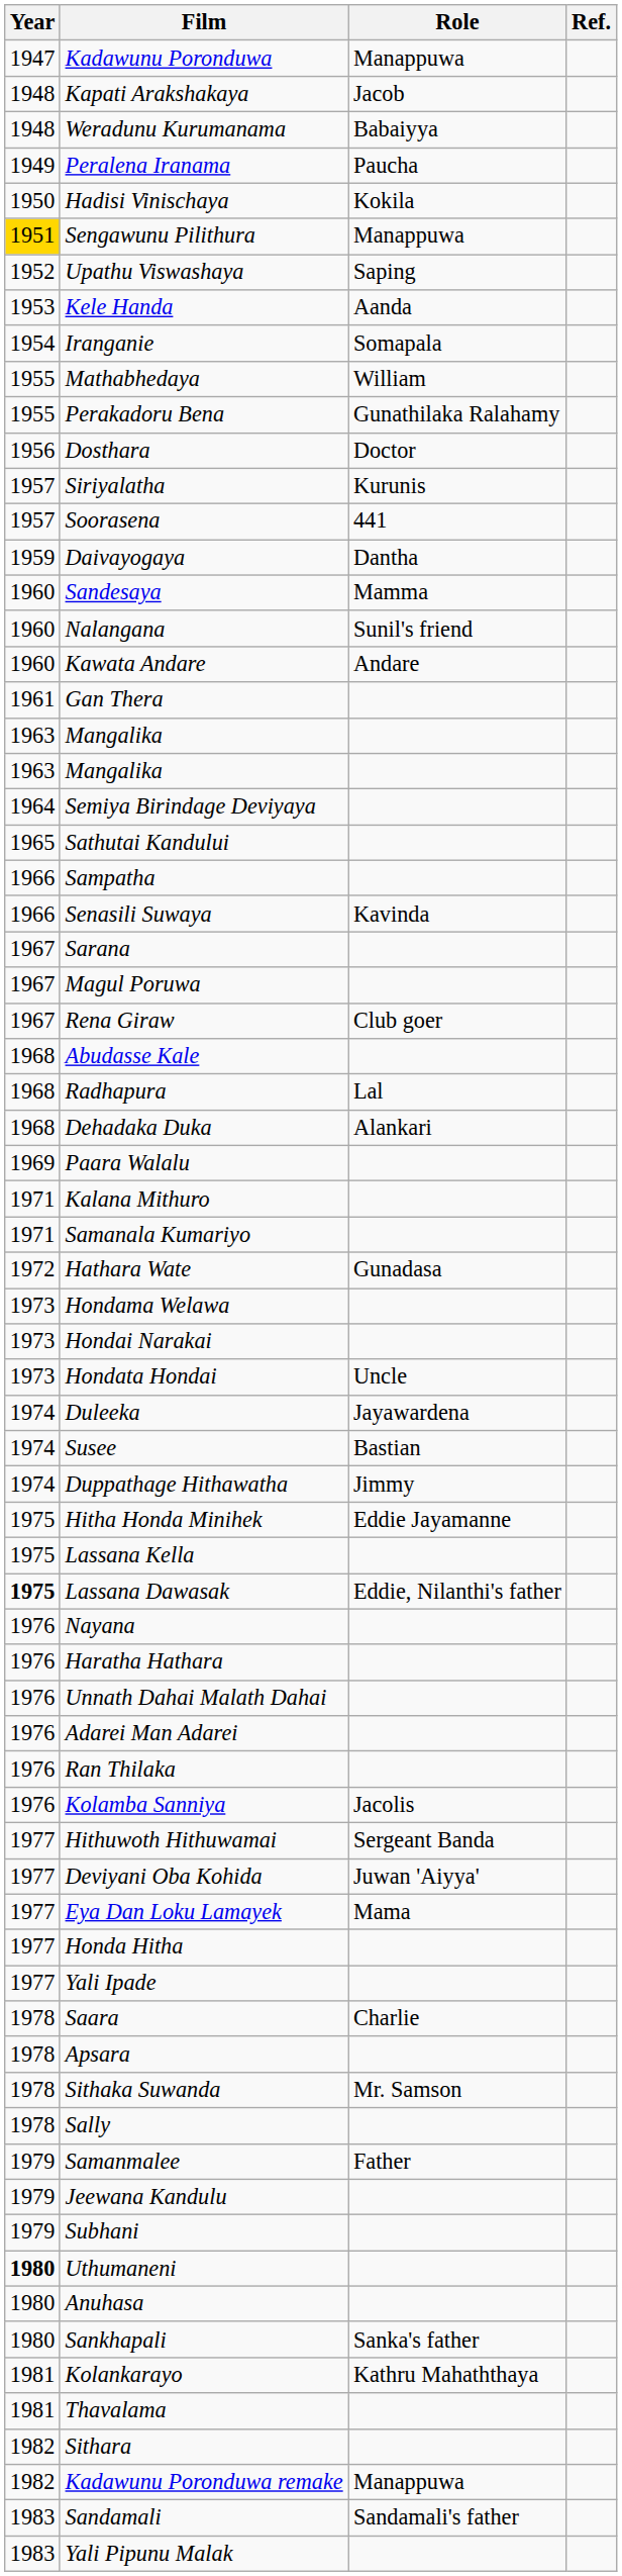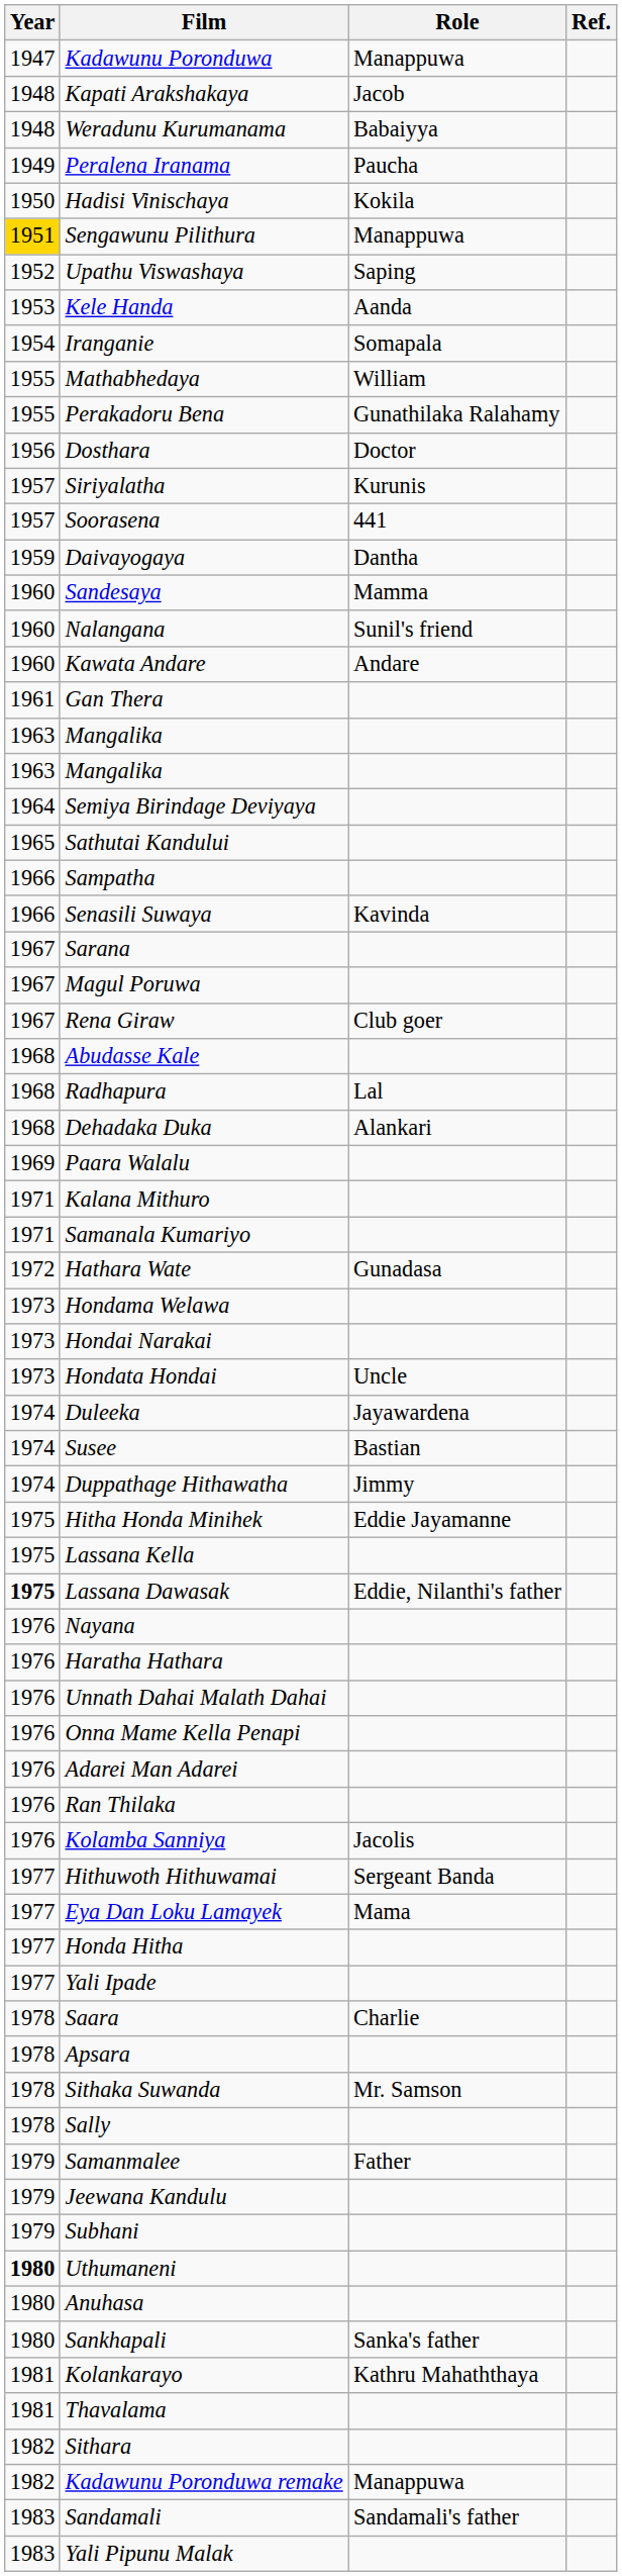+ row: 1976 | Onna Mame Kella Penapi
- row: 1977 | Deviyani Oba Kohida | Juwan 'Aiyya'
